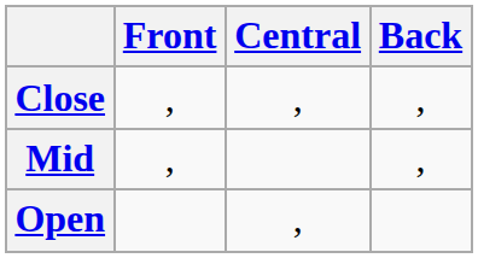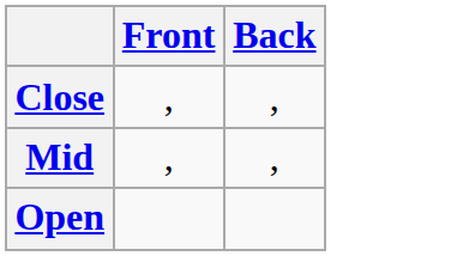- column: Central | , | ,
